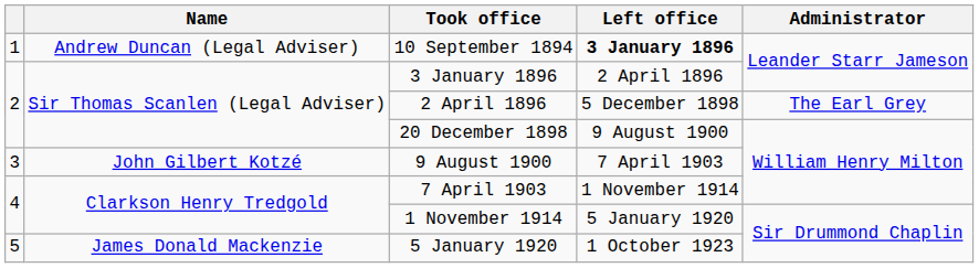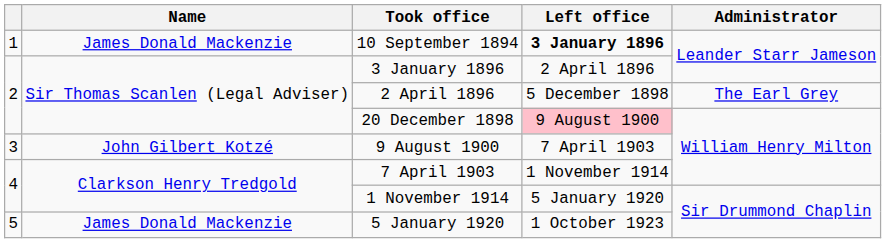10 September 1894 | Name: Andrew Duncan (Legal Adviser) -> James Donald Mackenzie
20 December 1898 | Left office: no background -> pink background
